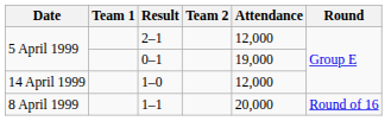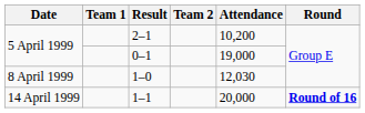2–1 | Attendance: 12,000 -> 10,200
1–0 | Date: 14 April 1999 -> 8 April 1999
1–0 | Attendance: 12,000 -> 12,030
1–1 | Date: 8 April 1999 -> 14 April 1999
1–1 | Round: normal -> bold
